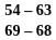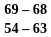rows swapped: 69 – 68 <-> 54 – 63
